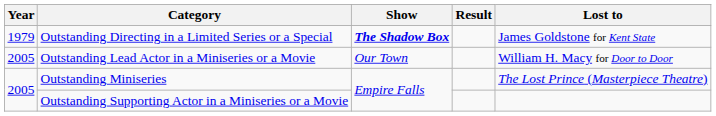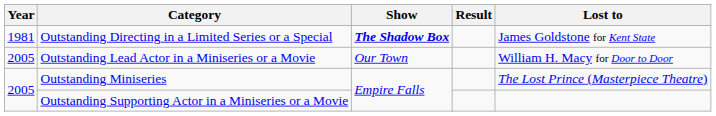Outstanding Directing in a Limited Series or a Special | Year: 1979 -> 1981
